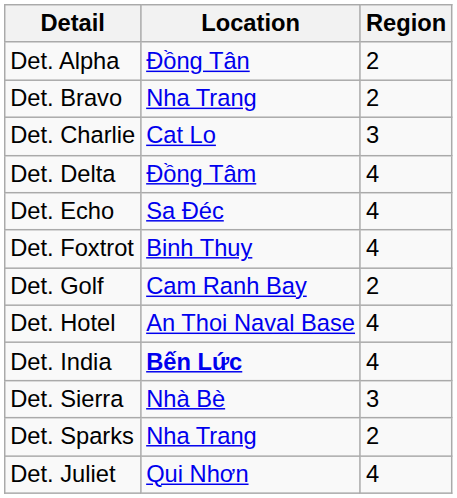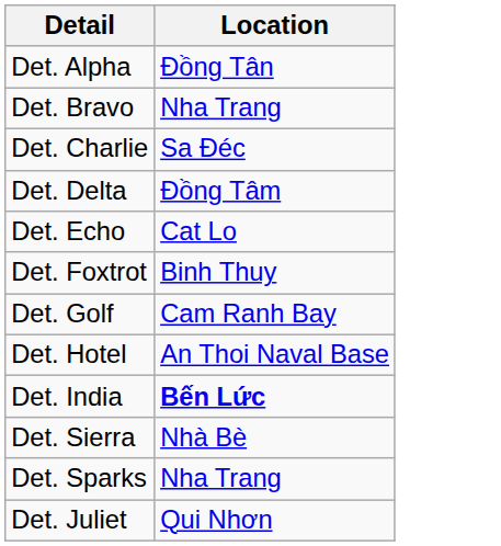- column: Region | 2 | 2 | 3 | 4 | 4 | 4 | 2 | 4 | 4 | 3 | 2 | 4
Det. Charlie | Location: Cat Lo -> Sa Đéc
Det. Echo | Location: Sa Đéc -> Cat Lo
